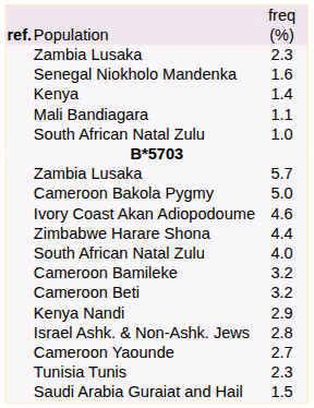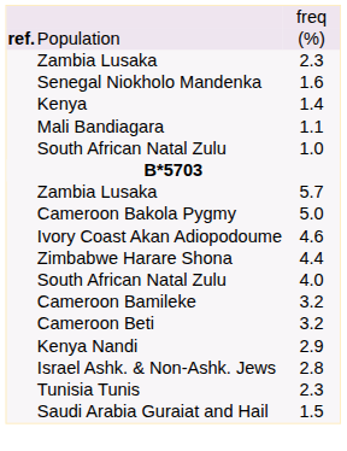- row: Cameroon Yaounde | 2.7
